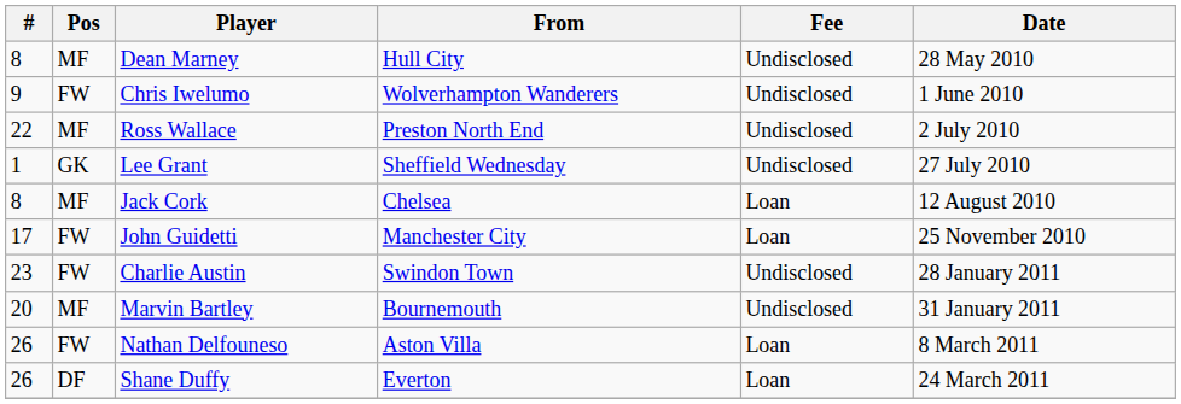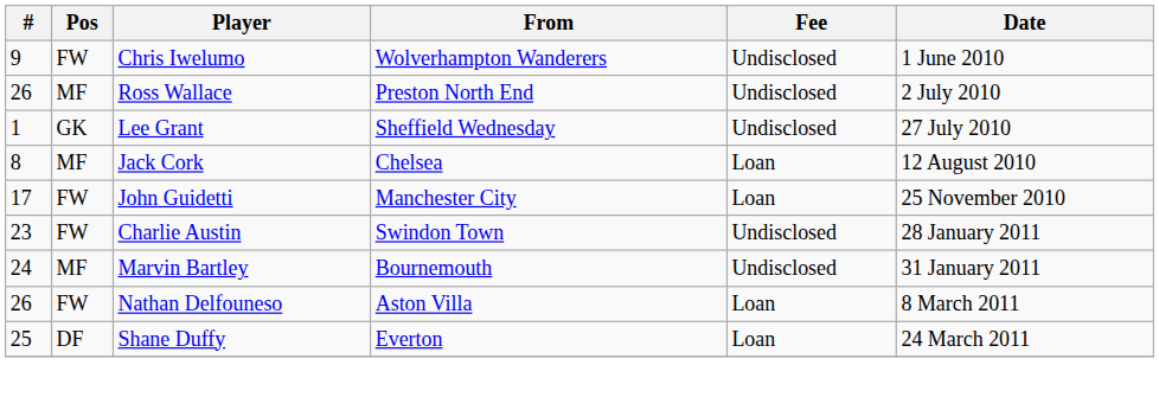- row: 8 | MF | Dean Marney | Hull City | Undisclosed | 28 May 2010
Ross Wallace | #: 22 -> 26
Marvin Bartley | #: 20 -> 24
Shane Duffy | #: 26 -> 25
